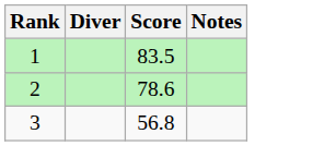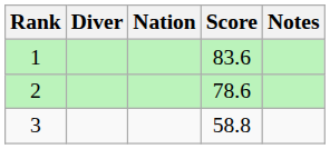+ column: Nation
1 | Score: 83.5 -> 83.6
3 | Score: 56.8 -> 58.8
